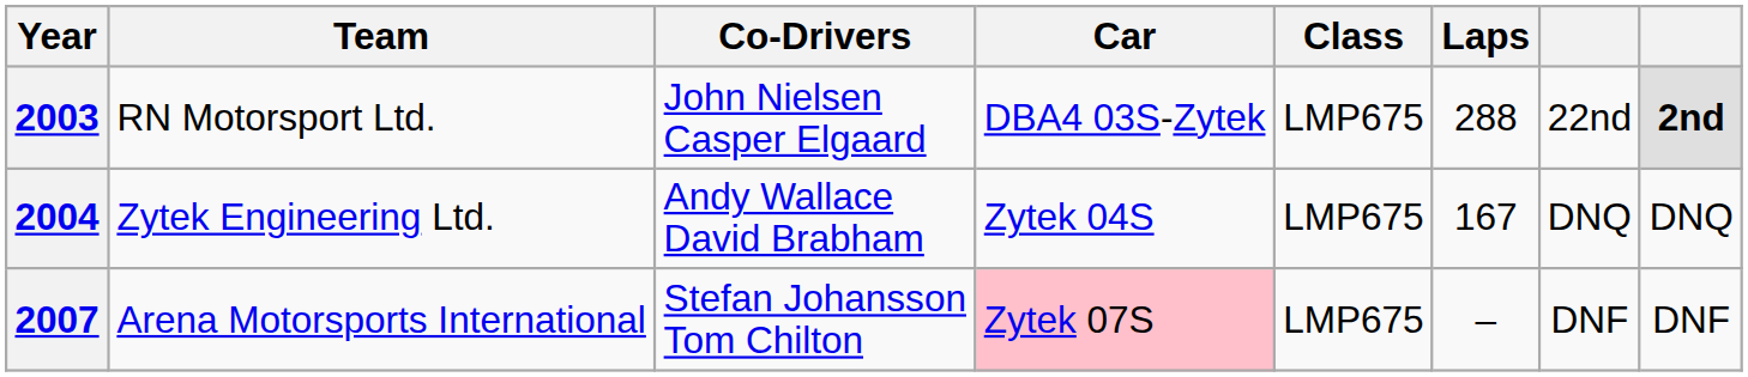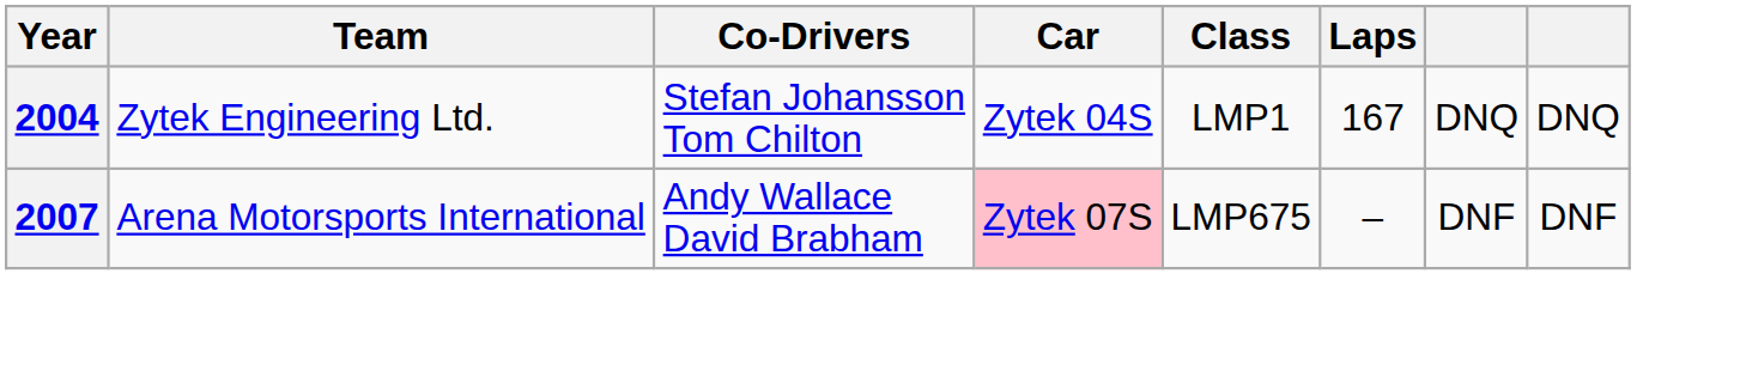- row: 2003 | RN Motorsport Ltd. | John Nielsen Casper Elgaard | DBA4 03S-Zytek | LMP675 | 288 | 22nd | 2nd
2004 | Co-Drivers: Andy Wallace David Brabham -> Stefan Johansson Tom Chilton
2004 | Class: LMP675 -> LMP1
2007 | Co-Drivers: Stefan Johansson Tom Chilton -> Andy Wallace David Brabham
